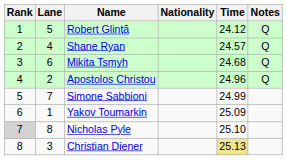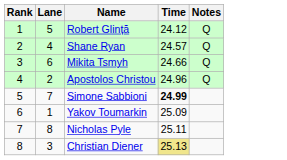- column: Nationality
Mikita Tsmyh | Time: 24.68 -> 24.66
Simone Sabbioni | Time: normal -> bold
Nicholas Pyle | Rank: lightgrey background -> no background
Nicholas Pyle | Time: 25.10 -> 25.11
